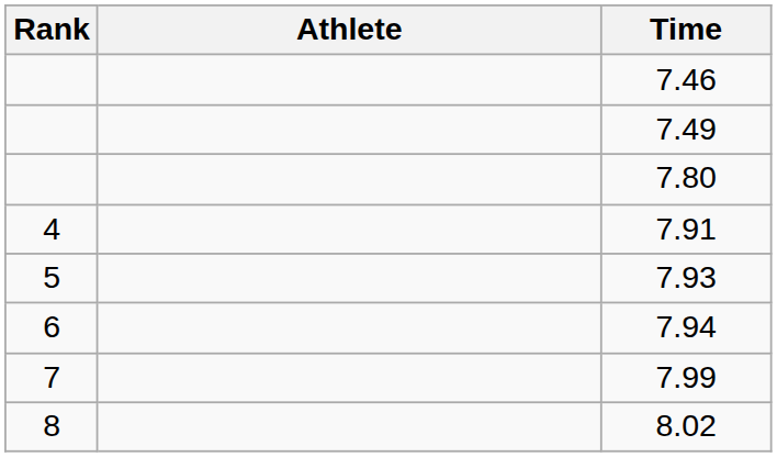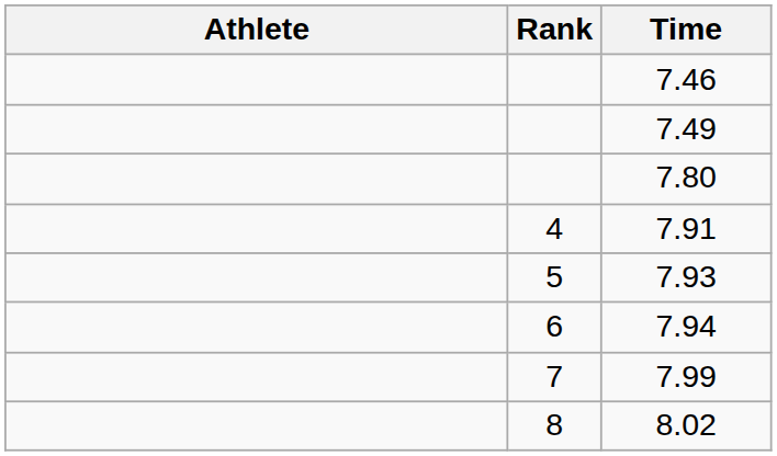columns swapped: Rank <-> Athlete
